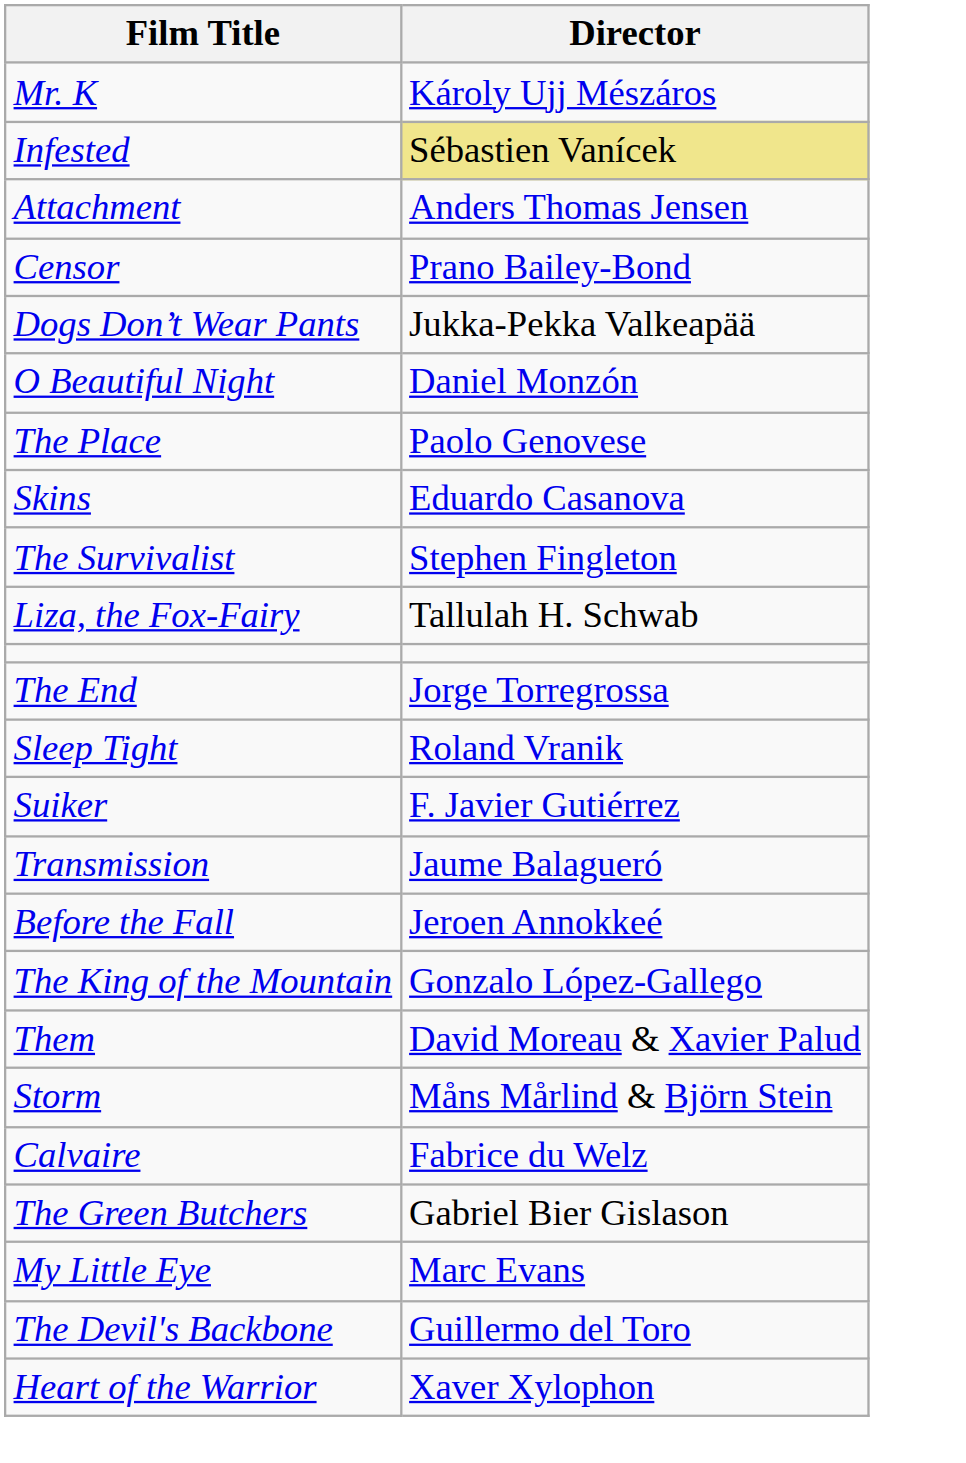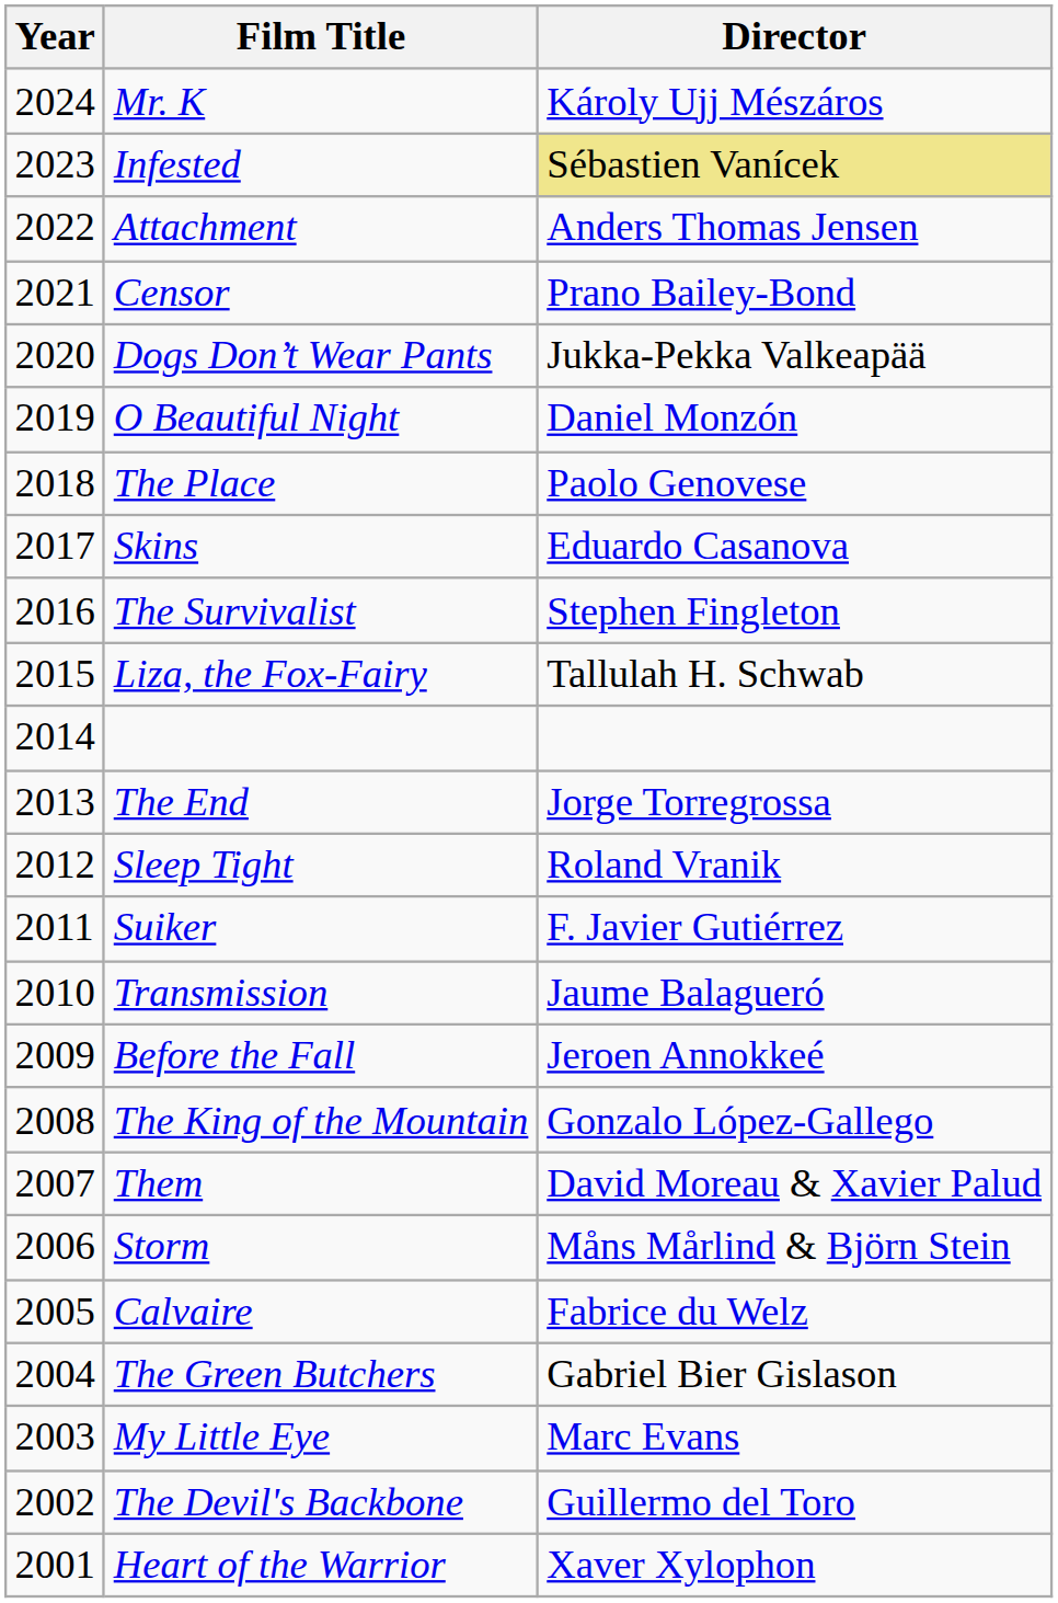+ column: Year | 2024 | 2023 | 2022 | 2021 | 2020 | 2019 | 2018 | 2017 | 2016 | 2015 | 2014 | 2013 | 2012 | 2011 | 2010 | 2009 | 2008 | 2007 | 2006 | 2005 | 2004 | 2003 | 2002 | 2001
